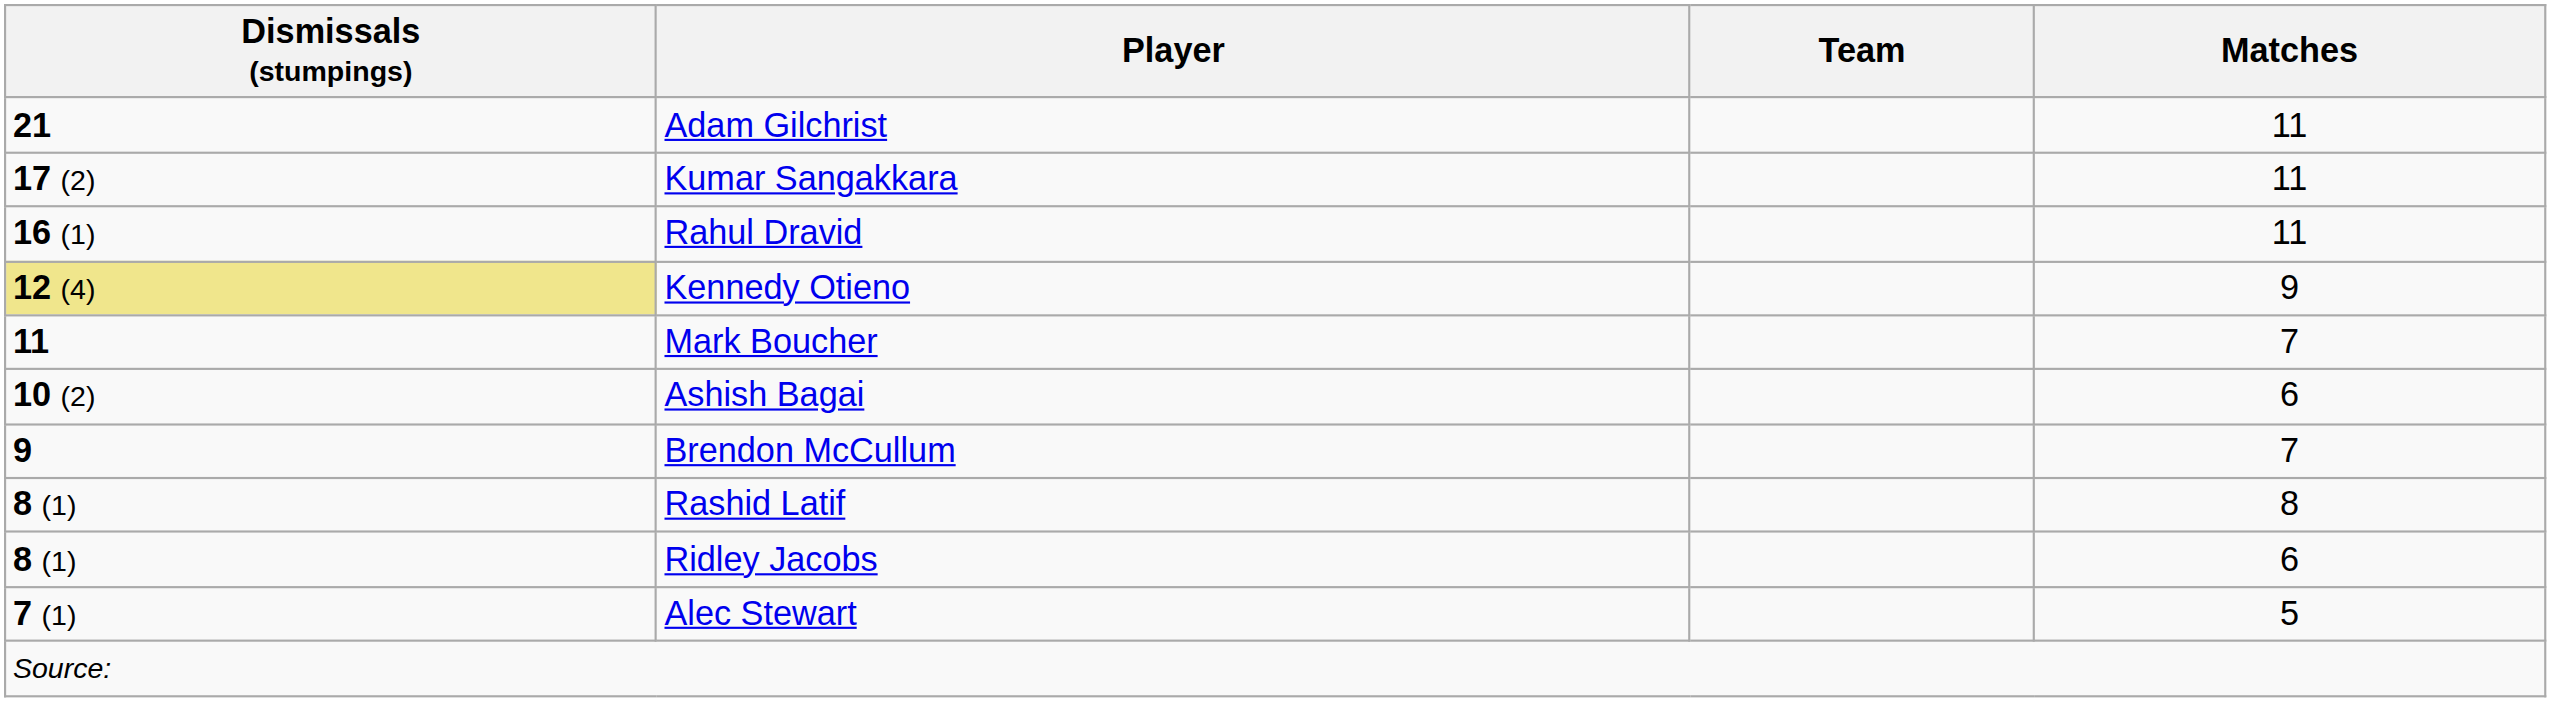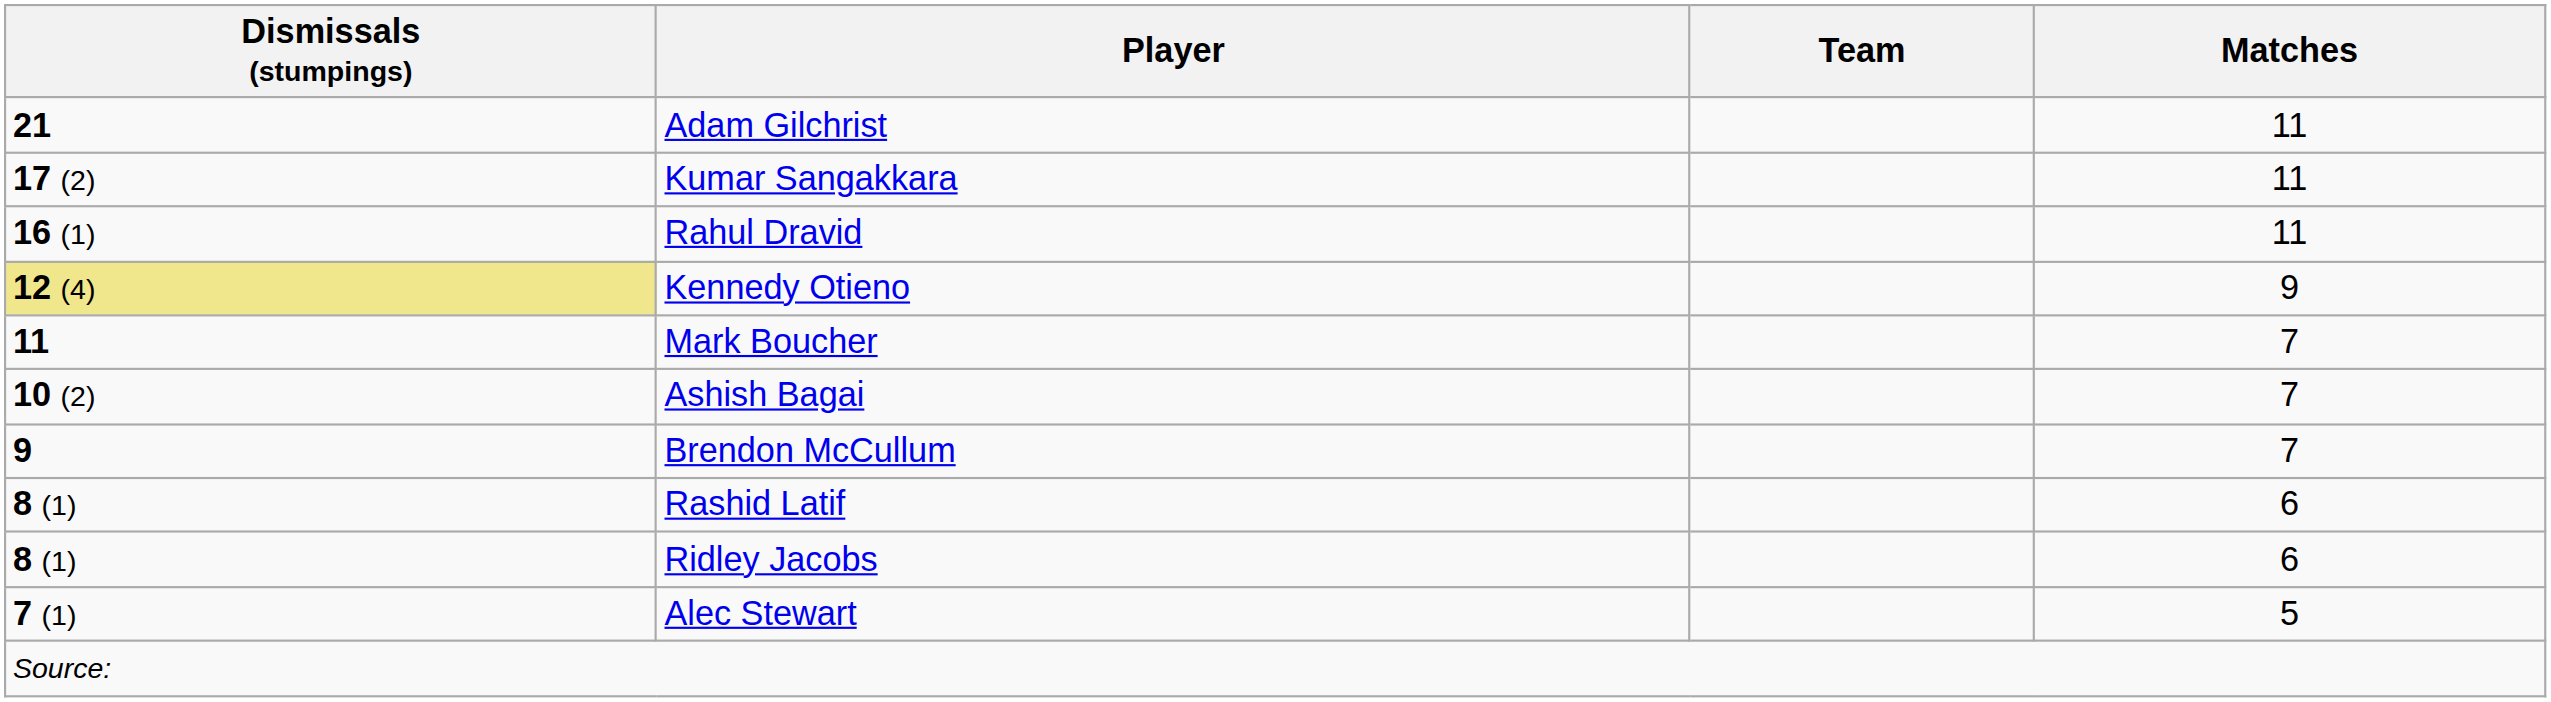Ashish Bagai | Matches: 6 -> 7
Rashid Latif | Matches: 8 -> 6
